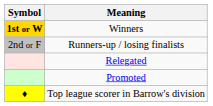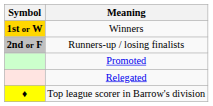Runners-up / losing finalists | Symbol: normal -> bold
rows swapped: Promoted <-> Relegated
